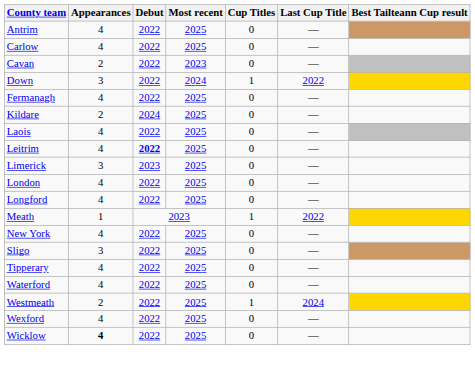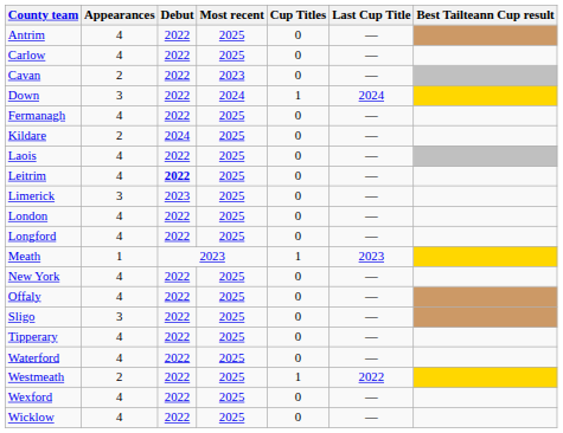Down | Last Cup Title: 2022 -> 2024
Meath | Last Cup Title: 2022 -> 2023
+ row: Offaly | 4 | 2022 | 2025 | 0 | —
Westmeath | Last Cup Title: 2024 -> 2022
Wicklow | Appearances: bold -> normal
